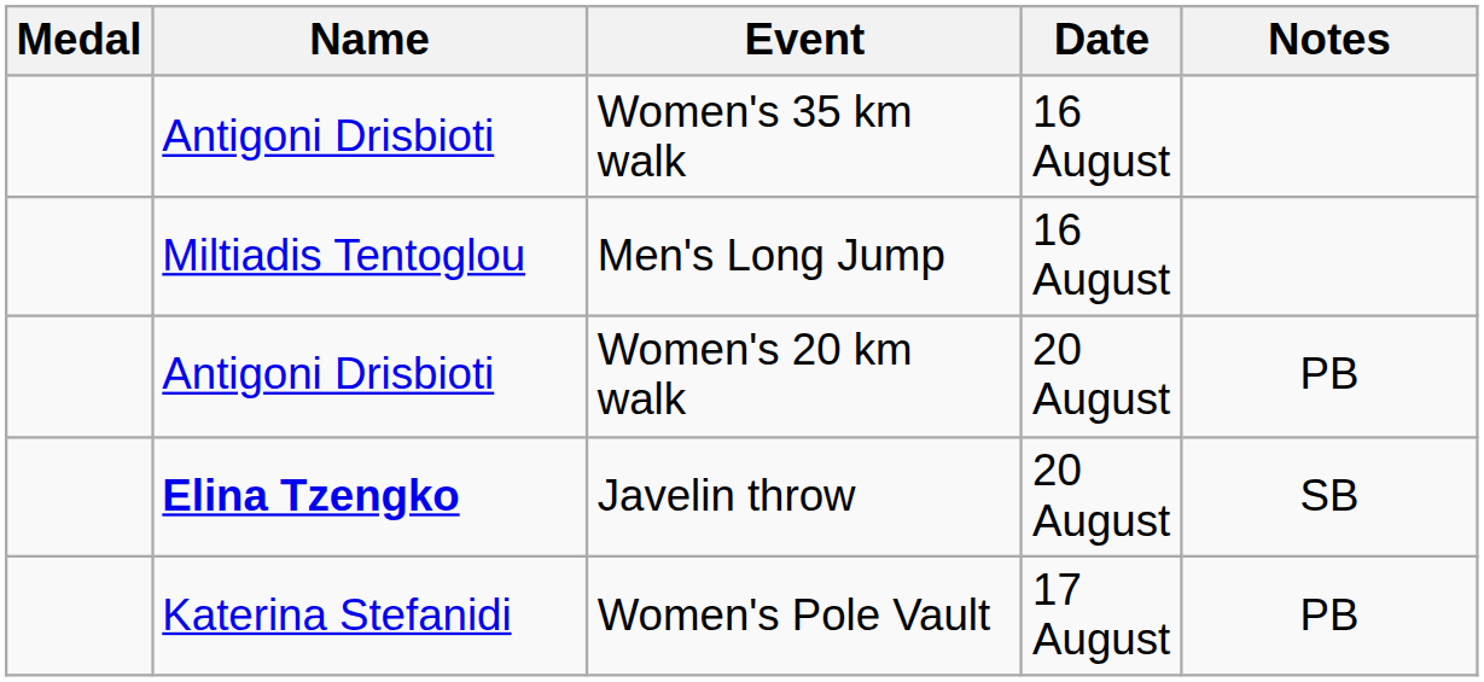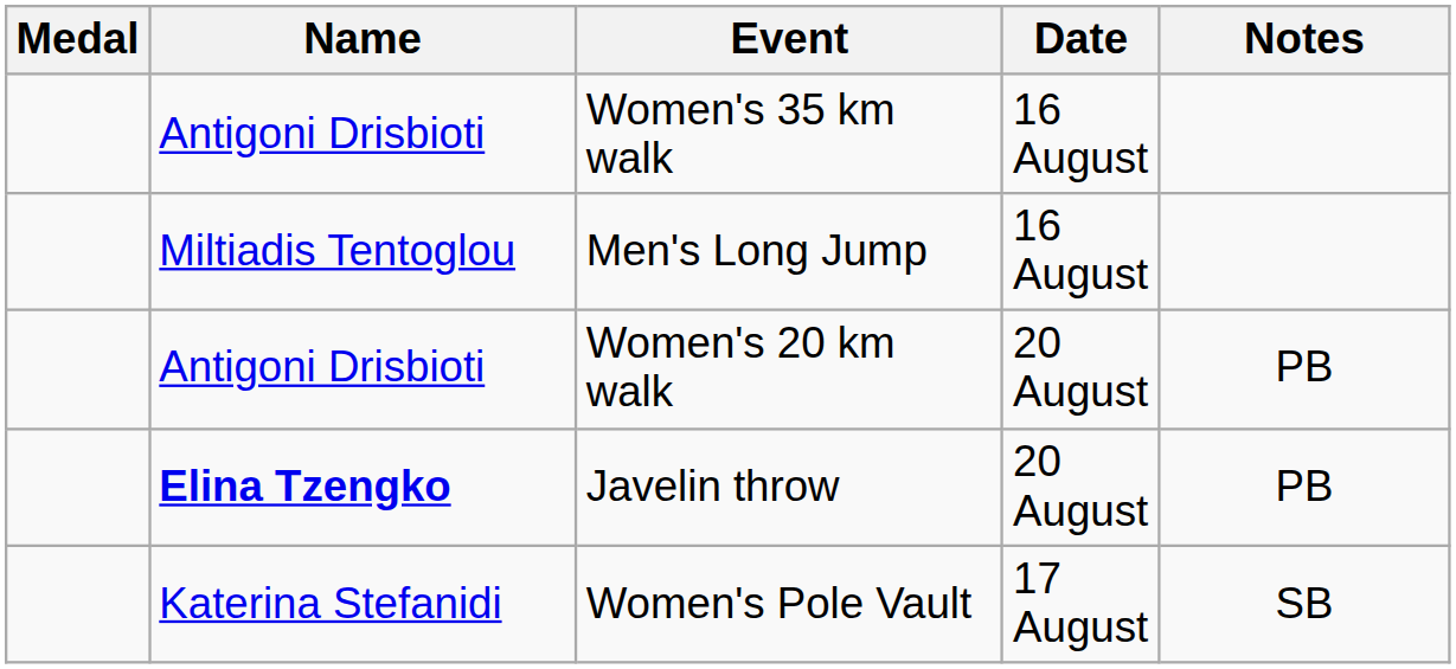Javelin throw | Notes: SB -> PB
Women's Pole Vault | Notes: PB -> SB
